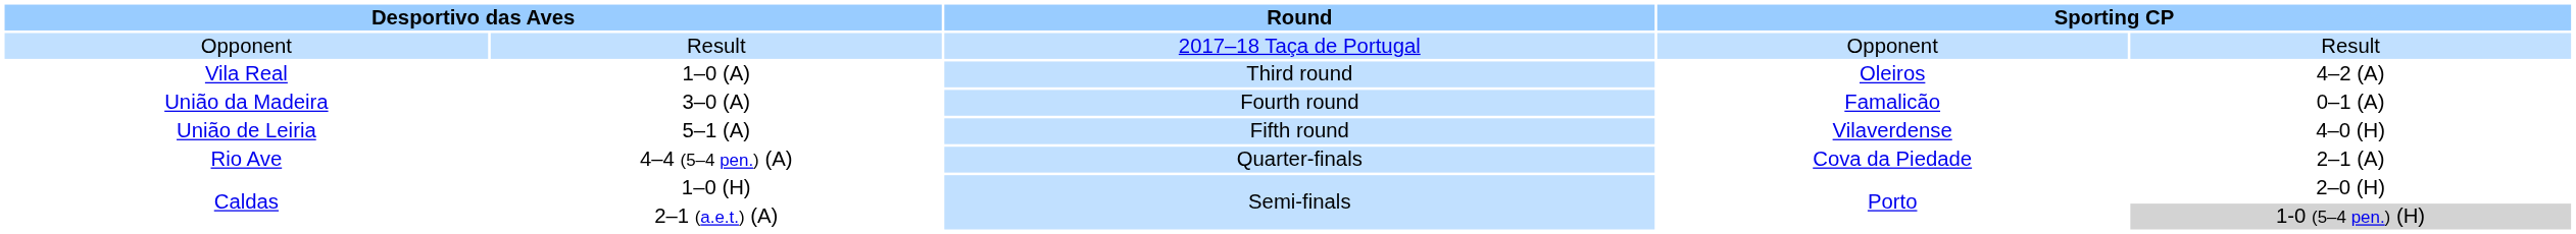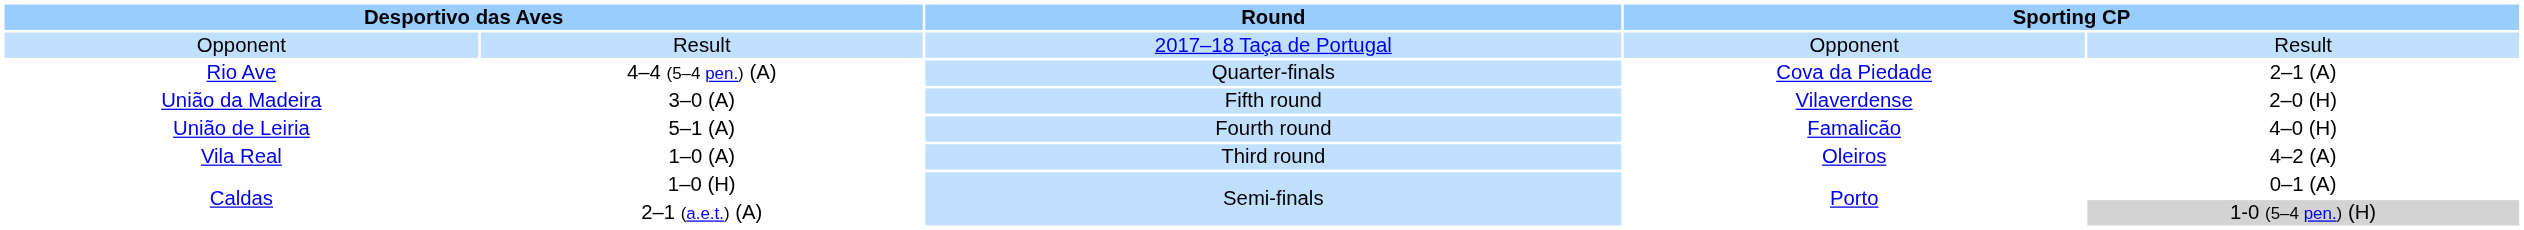rows swapped: 1–0 (A) <-> 4–4 (5–4 pen.) (A)
3–0 (A) | Round: Fourth round -> Fifth round
3–0 (A) | column 4: Famalicão -> Vilaverdense
3–0 (A) | column 5: 0–1 (A) -> 2–0 (H)
5–1 (A) | Round: Fifth round -> Fourth round
5–1 (A) | column 4: Vilaverdense -> Famalicão
1–0 (H) | column 5: 2–0 (H) -> 0–1 (A)
